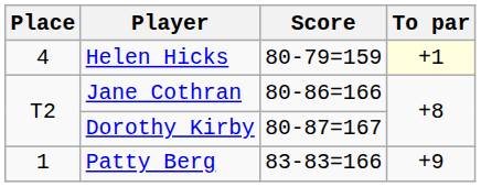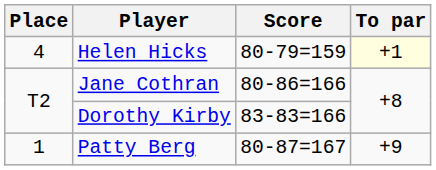Dorothy Kirby | Score: 80-87=167 -> 83-83=166
Patty Berg | Score: 83-83=166 -> 80-87=167
